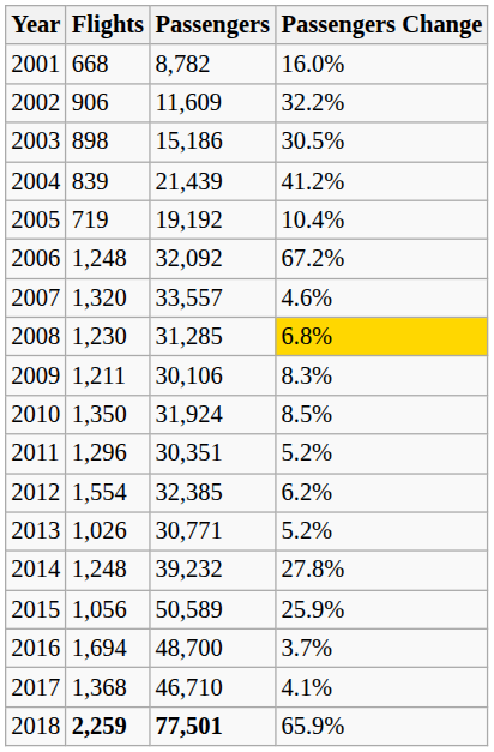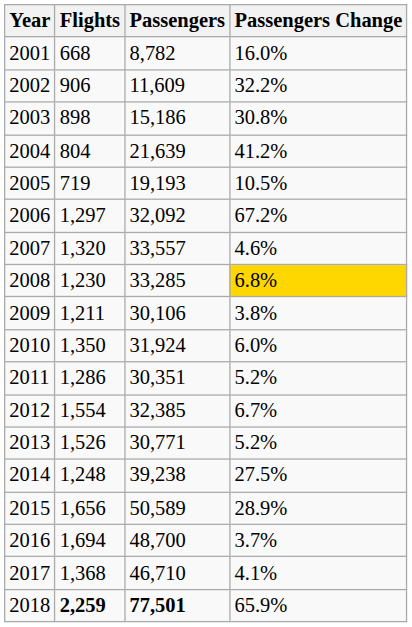2003 | Passengers Change: 30.5% -> 30.8%
2004 | Flights: 839 -> 804
2004 | Passengers: 21,439 -> 21,639
2005 | Passengers: 19,192 -> 19,193
2005 | Passengers Change: 10.4% -> 10.5%
2006 | Flights: 1,248 -> 1,297
2008 | Passengers: 31,285 -> 33,285
2009 | Passengers Change: 8.3% -> 3.8%
2010 | Passengers Change: 8.5% -> 6.0%
2011 | Flights: 1,296 -> 1,286
2012 | Passengers Change: 6.2% -> 6.7%
2013 | Flights: 1,026 -> 1,526
2014 | Passengers: 39,232 -> 39,238
2014 | Passengers Change: 27.8% -> 27.5%
2015 | Flights: 1,056 -> 1,656
2015 | Passengers Change: 25.9% -> 28.9%
